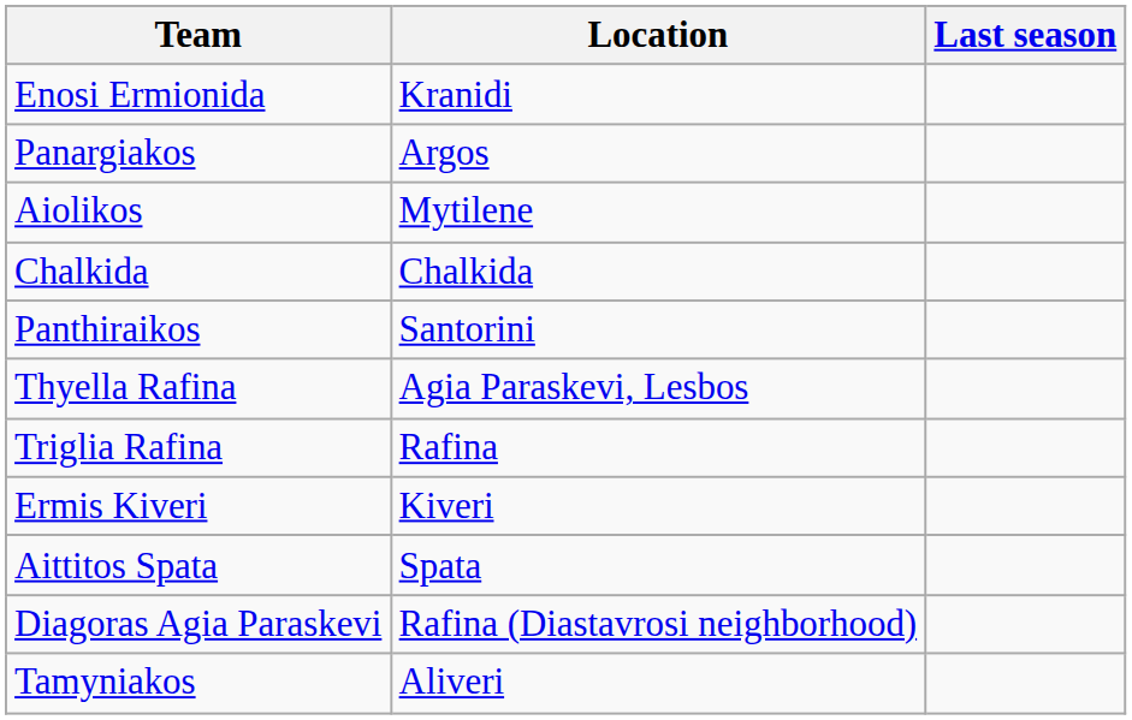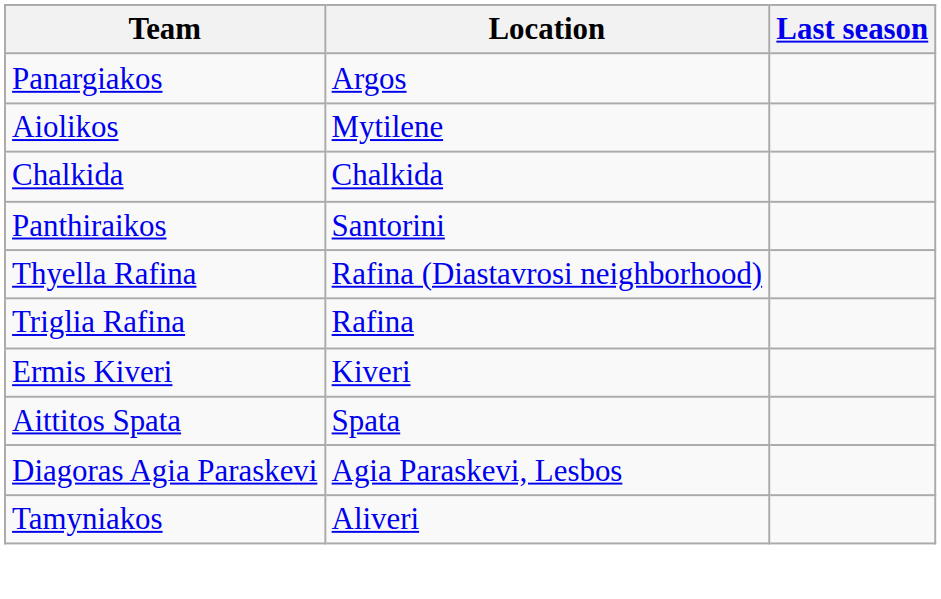- row: Enosi Ermionida | Kranidi
Thyella Rafina | Location: Agia Paraskevi, Lesbos -> Rafina (Diastavrosi neighborhood)
Diagoras Agia Paraskevi | Location: Rafina (Diastavrosi neighborhood) -> Agia Paraskevi, Lesbos
